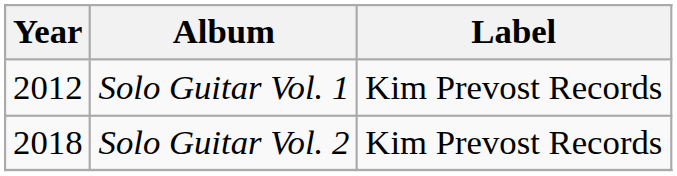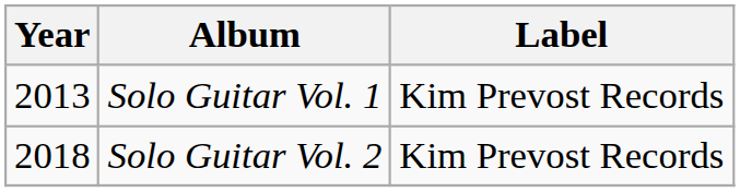Solo Guitar Vol. 1 | Year: 2012 -> 2013
